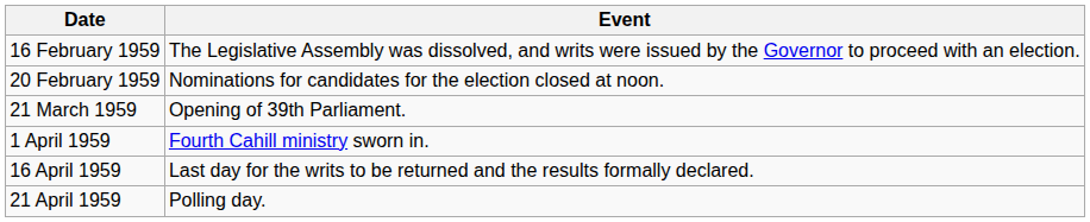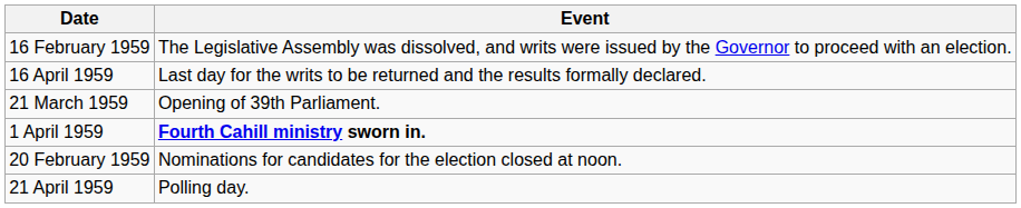rows swapped: 20 February 1959 <-> 16 April 1959
1 April 1959 | Event: normal -> bold
